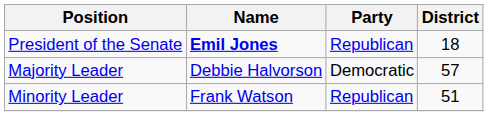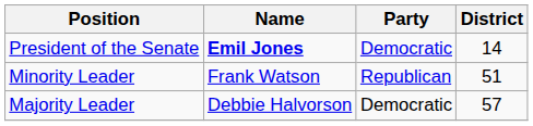President of the Senate | Party: Republican -> Democratic
President of the Senate | District: 18 -> 14
rows swapped: Majority Leader <-> Minority Leader
